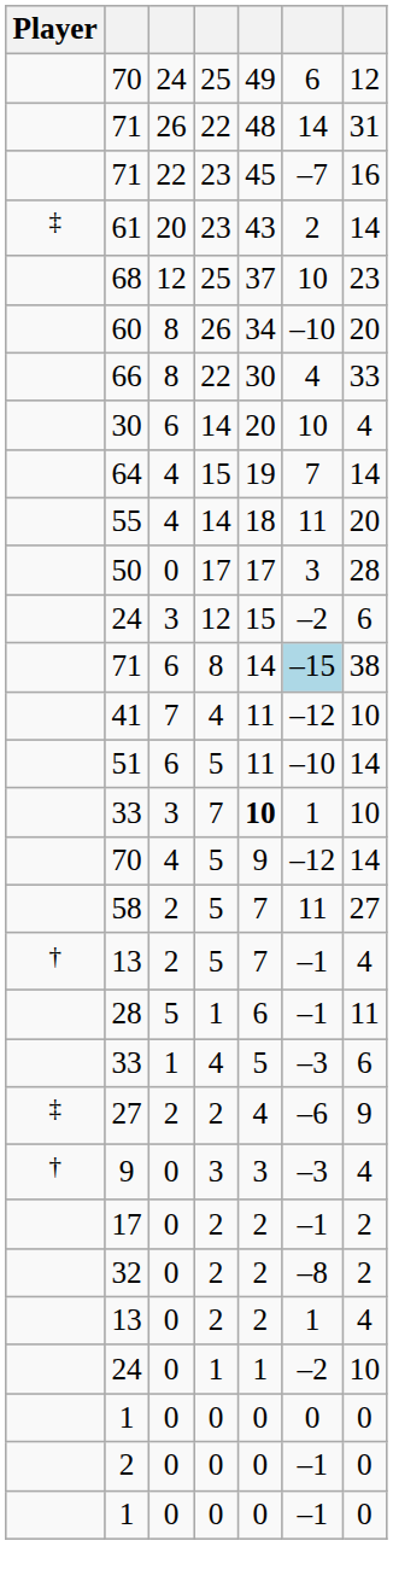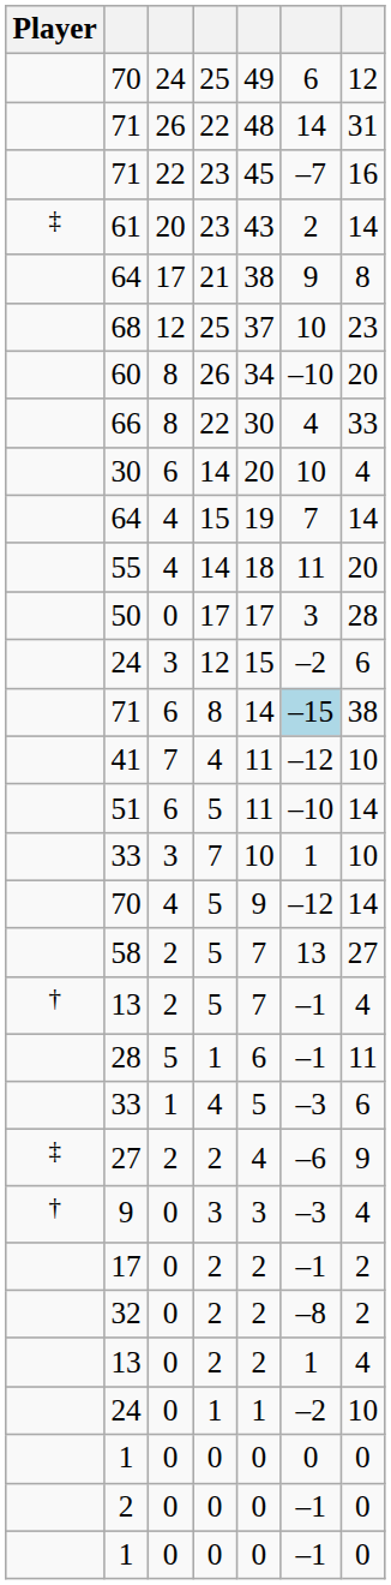+ row: 64 | 17 | 21 | 38 | 9 | 8
33 / 7 | column 5: bold -> normal
58 | column 6: 11 -> 13
